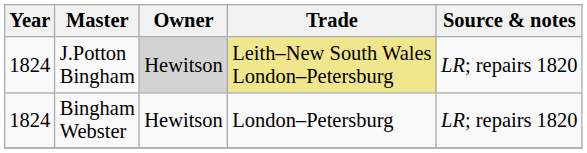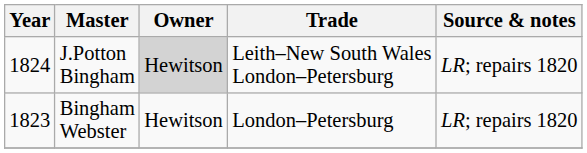J.Potton Bingham | Trade: khaki background -> no background
Bingham Webster | Year: 1824 -> 1823
